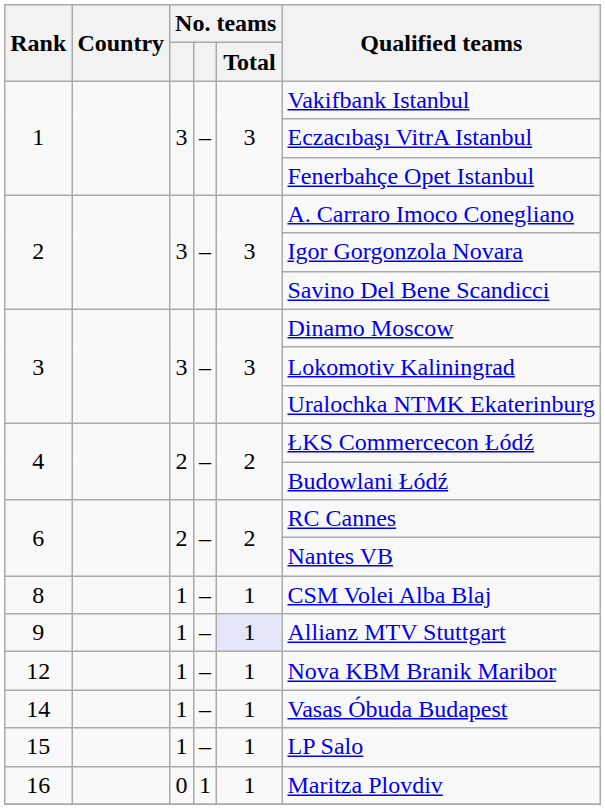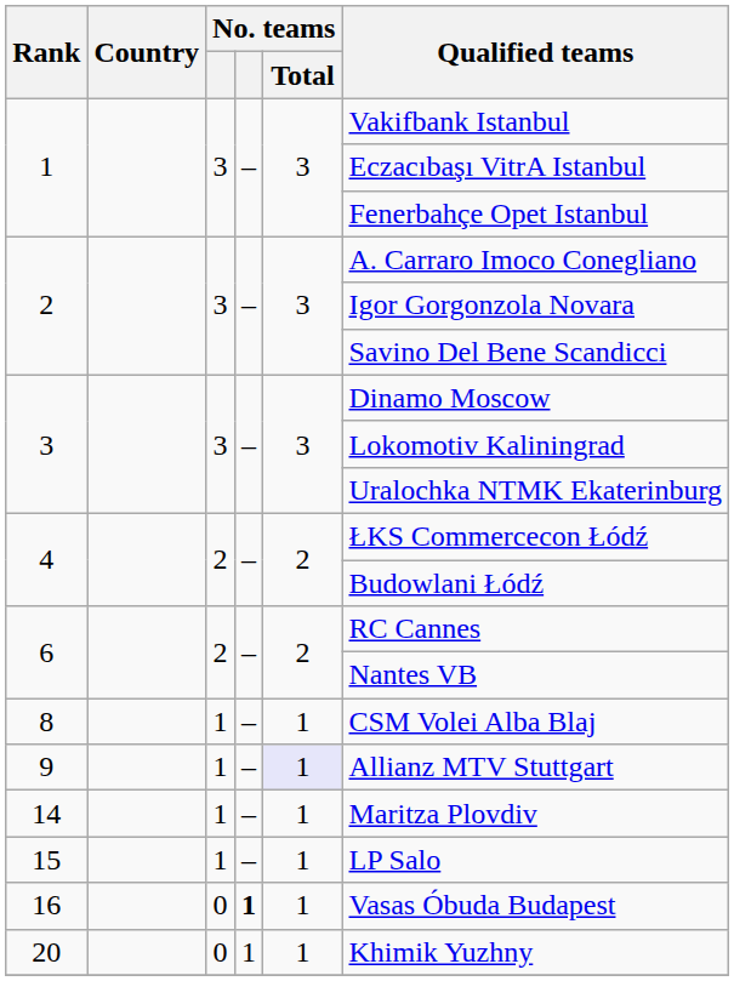- row: 12 | 1 | – | 1 | Nova KBM Branik Maribor
14 | Qualified teams: Vasas Óbuda Budapest -> Maritza Plovdiv
16 | column 4: normal -> bold
16 | Qualified teams: Maritza Plovdiv -> Vasas Óbuda Budapest
+ row: 20 | 0 | 1 | 1 | Khimik Yuzhny
